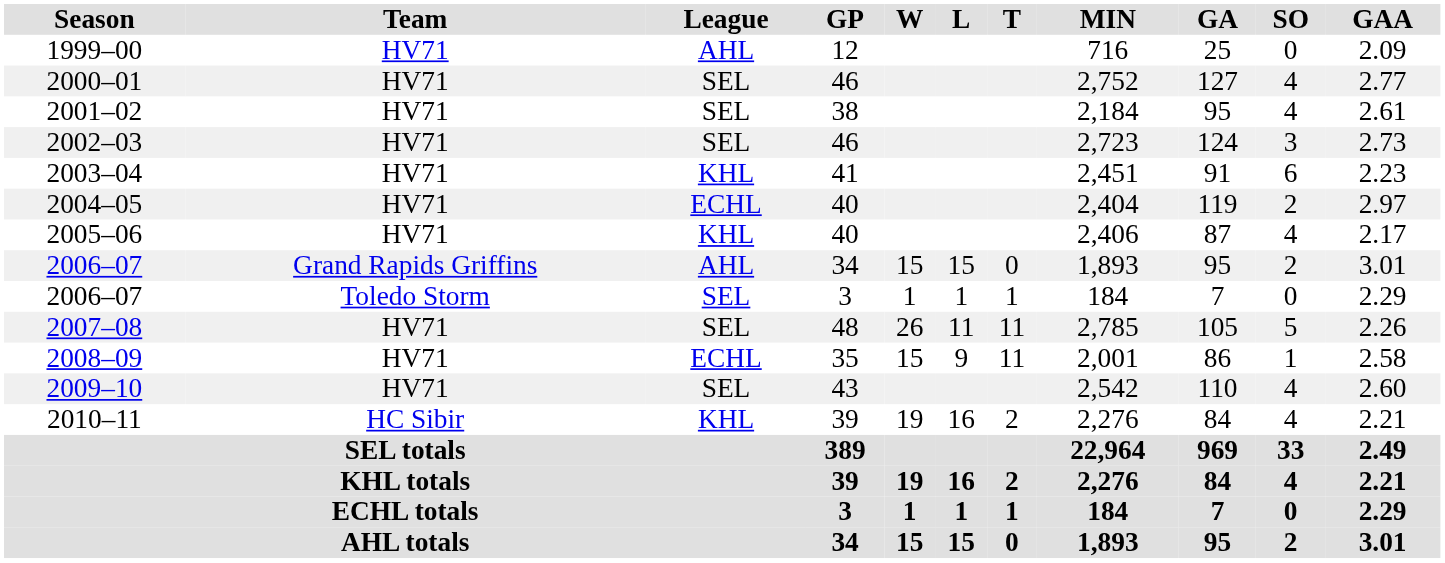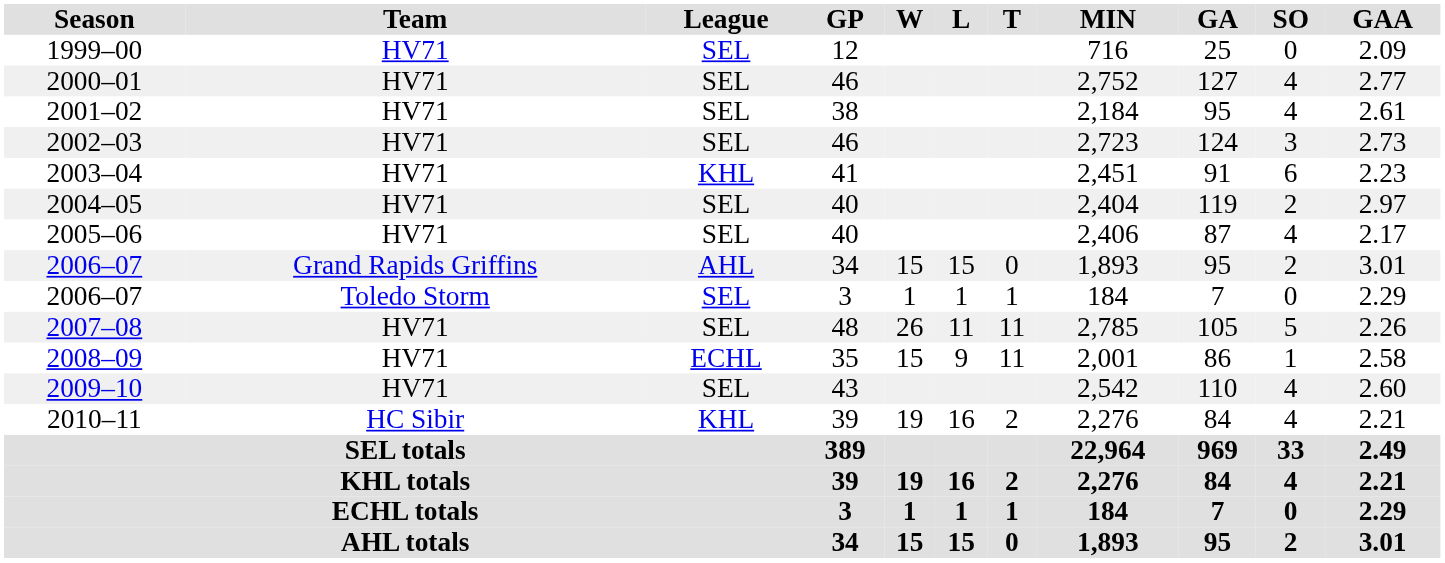1999–00 | League: AHL -> SEL
2004–05 | League: ECHL -> SEL
2005–06 | League: KHL -> SEL
